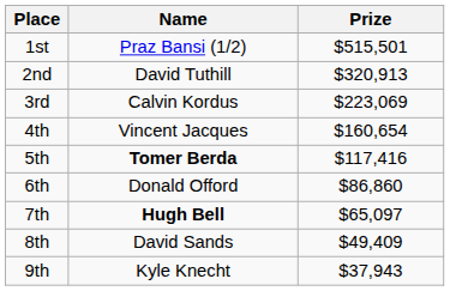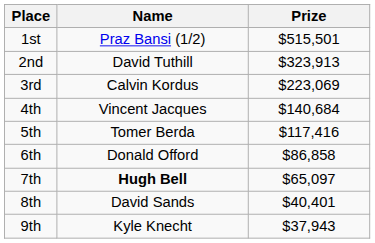2nd | Prize: $320,913 -> $323,913
4th | Prize: $160,654 -> $140,684
5th | Name: bold -> normal
6th | Prize: $86,860 -> $86,858
8th | Prize: $49,409 -> $40,401
